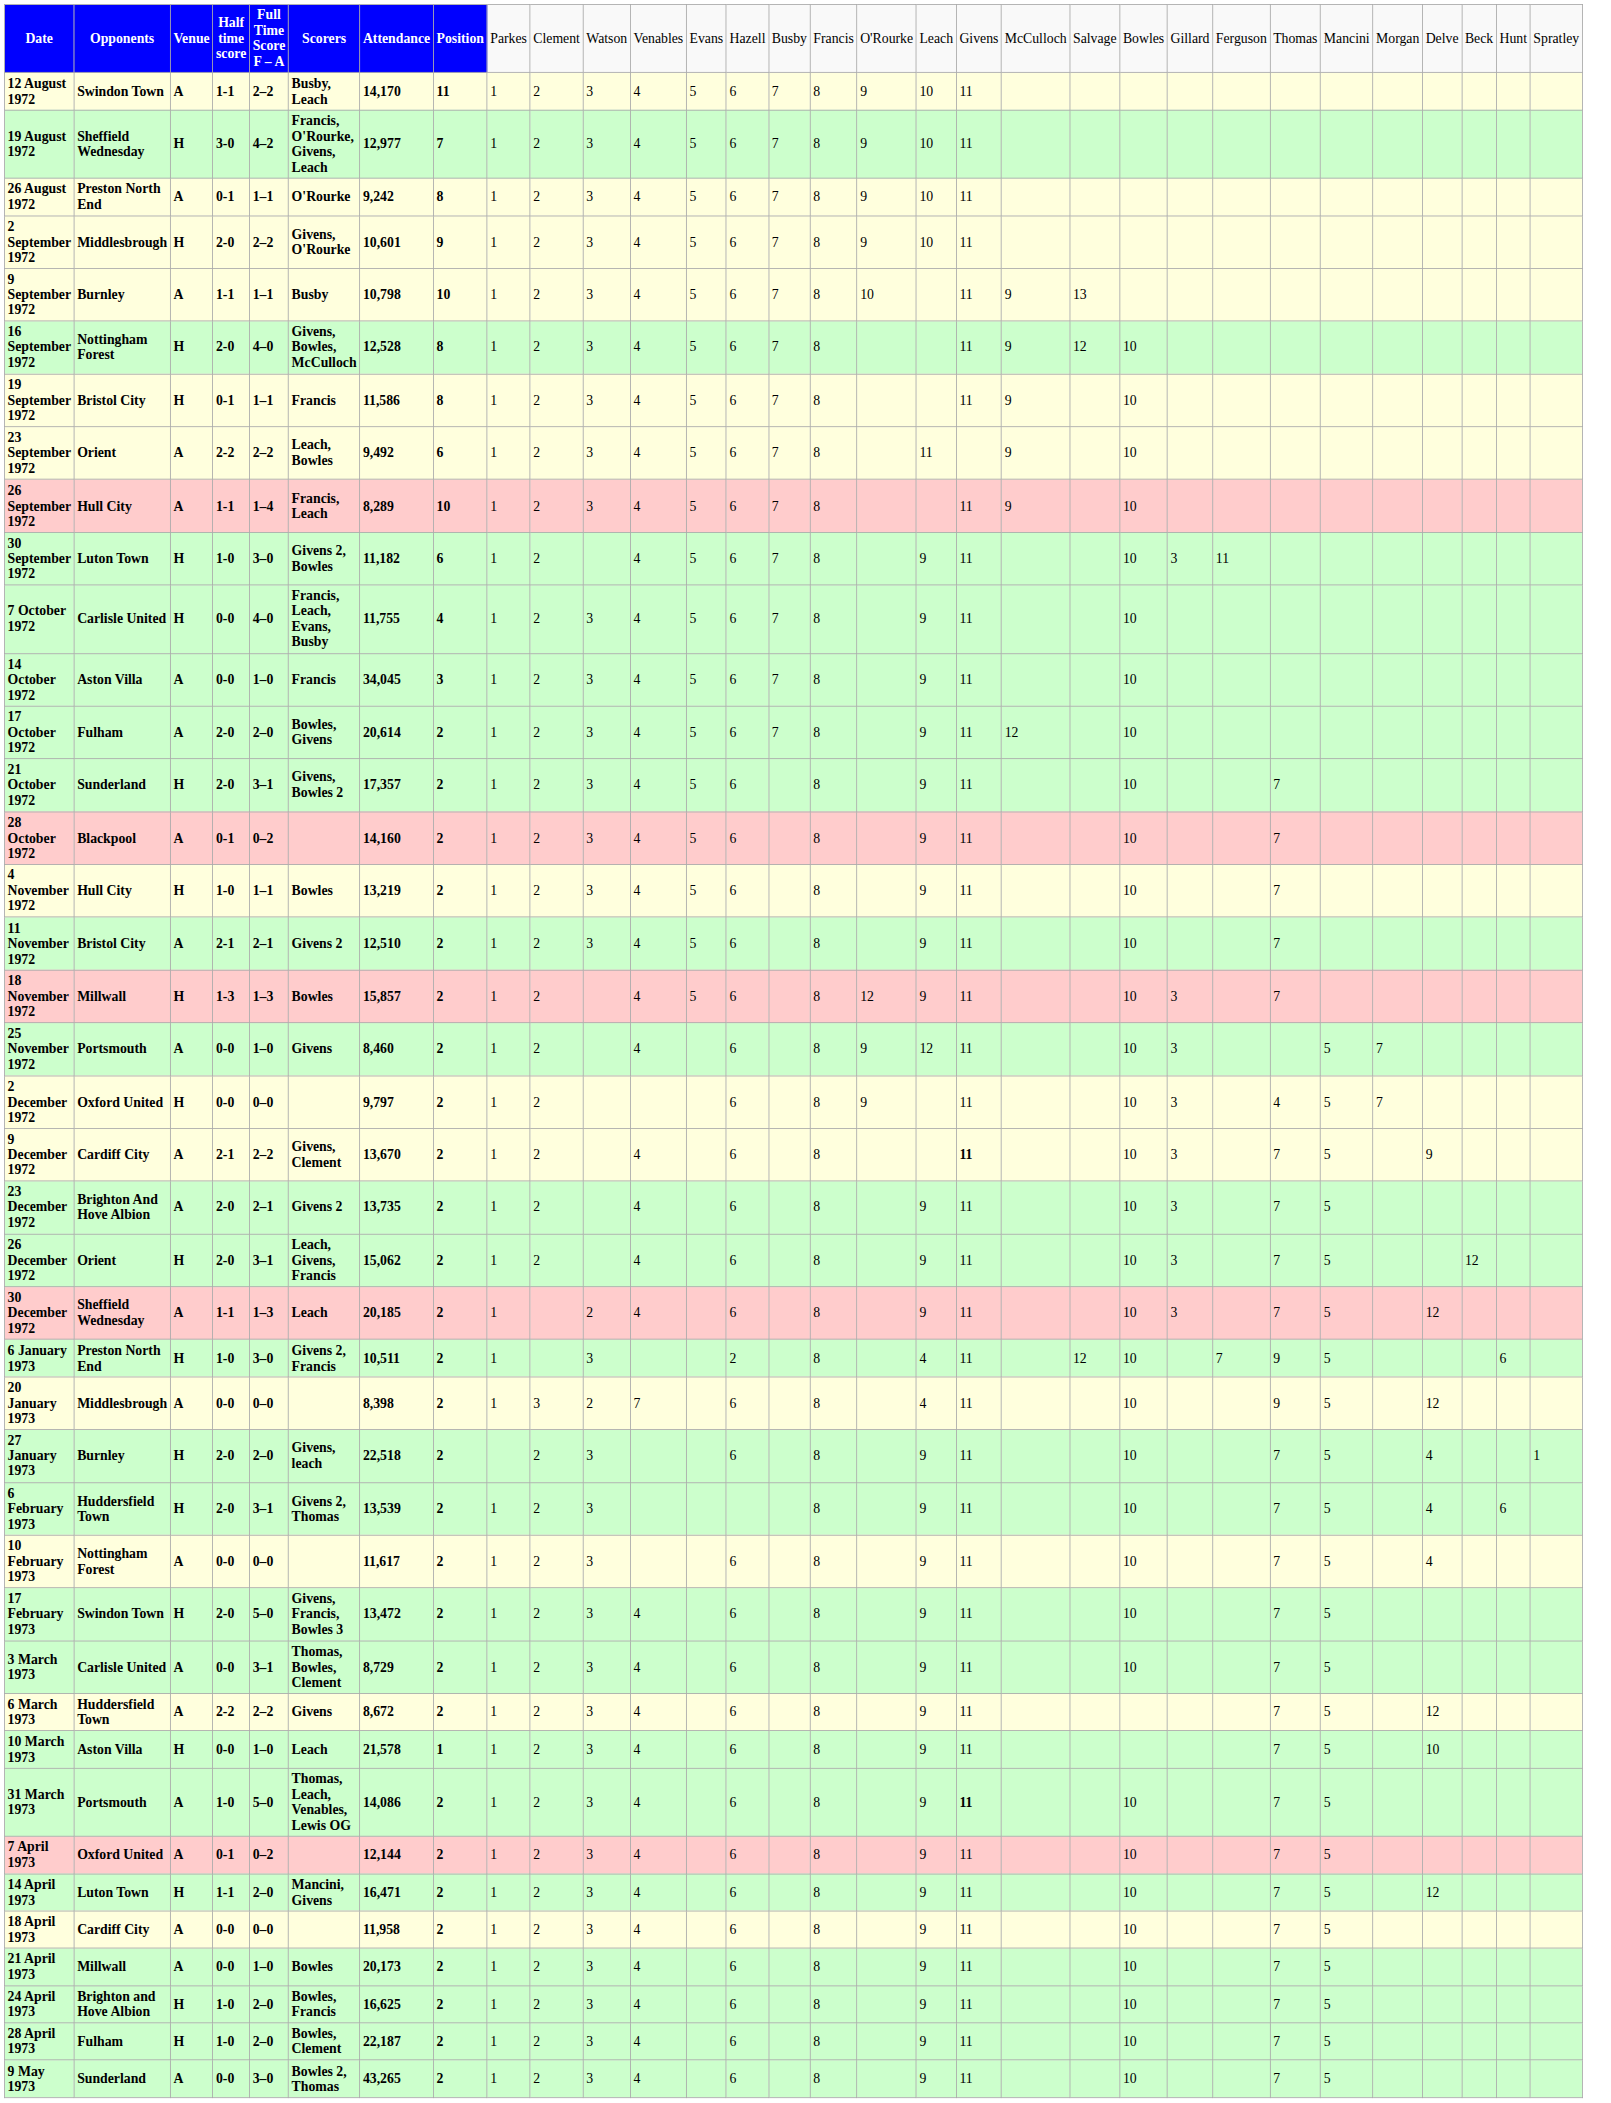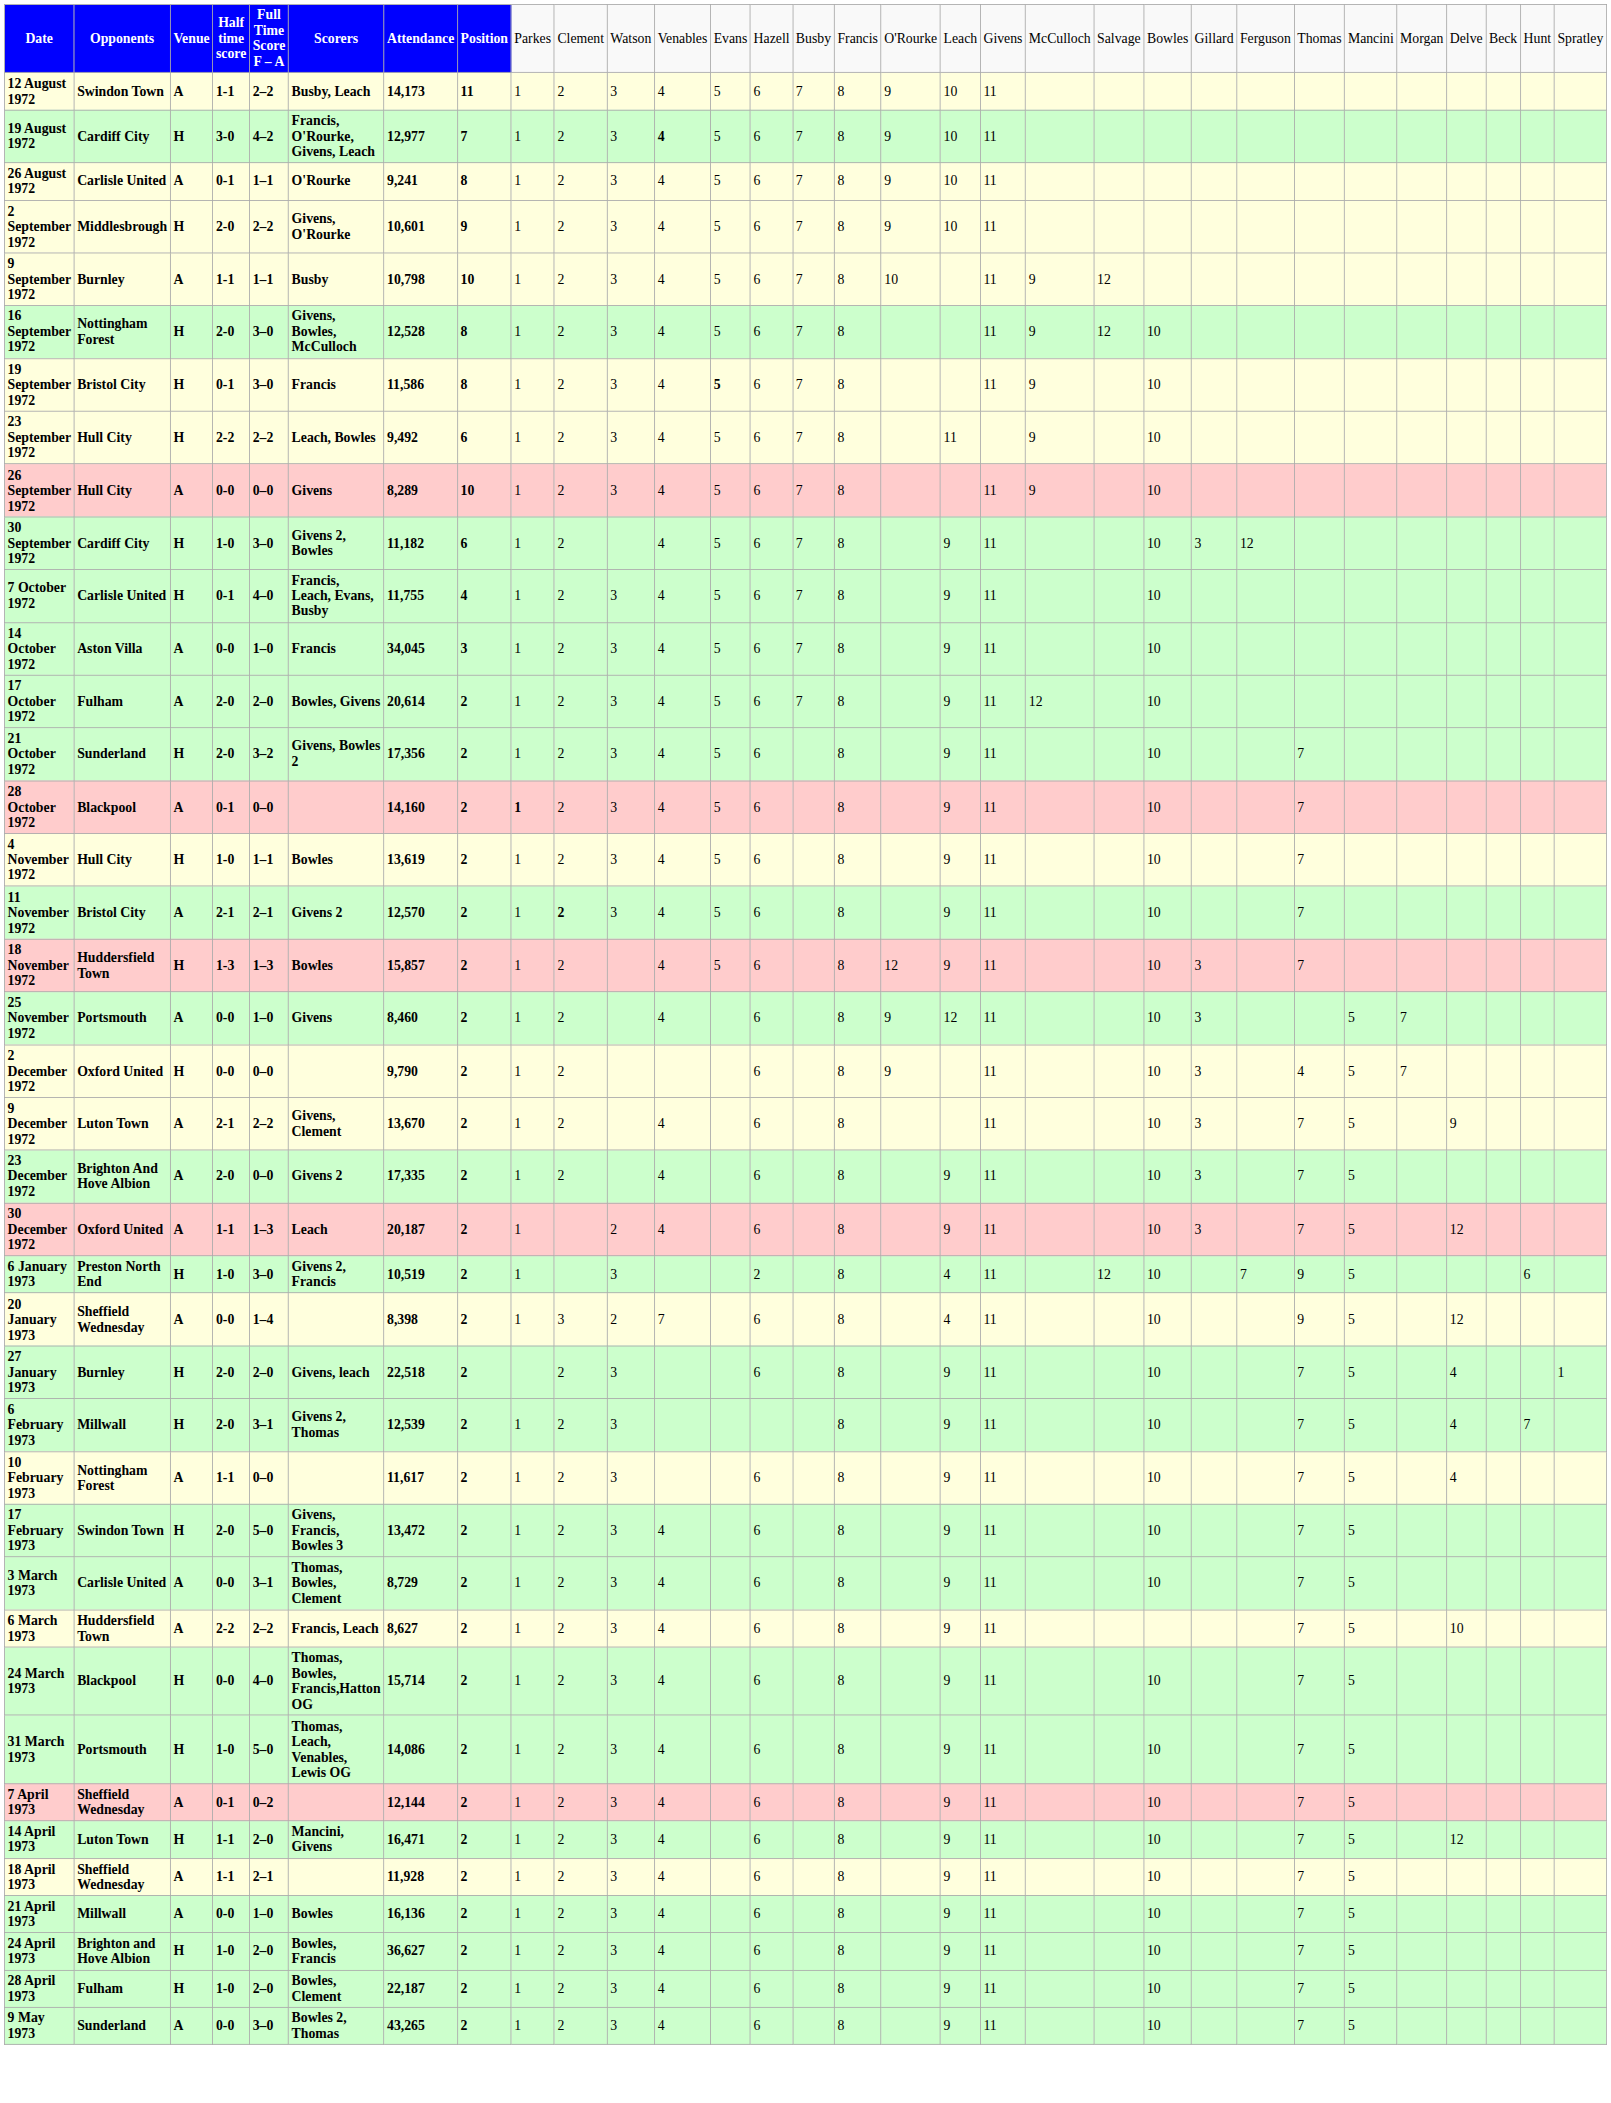12 August 1972 | column 7: 14,170 -> 14,173
19 August 1972 | column 2: Sheffield Wednesday -> Cardiff City
19 August 1972 | column 12: normal -> bold
26 August 1972 | column 2: Preston North End -> Carlisle United
26 August 1972 | column 7: 9,242 -> 9,241
9 September 1972 | column 21: 13 -> 12
16 September 1972 | column 5: 4–0 -> 3–0
19 September 1972 | column 5: 1–1 -> 3–0
19 September 1972 | column 13: normal -> bold
23 September 1972 | column 2: Orient -> Hull City
23 September 1972 | column 3: A -> H
26 September 1972 | column 4: 1-1 -> 0-0
26 September 1972 | column 5: 1–4 -> 0–0
26 September 1972 | column 6: Francis, Leach -> Givens
30 September 1972 | column 2: Luton Town -> Cardiff City
30 September 1972 | column 24: 11 -> 12
7 October 1972 | column 4: 0-0 -> 0-1
21 October 1972 | column 5: 3–1 -> 3–2
21 October 1972 | column 7: 17,357 -> 17,356
28 October 1972 | column 5: 0–2 -> 0–0
28 October 1972 | column 9: normal -> bold
4 November 1972 | column 7: 13,219 -> 13,619
11 November 1972 | column 7: 12,510 -> 12,570
11 November 1972 | column 10: normal -> bold
18 November 1972 | column 2: Millwall -> Huddersfield Town
2 December 1972 | column 7: 9,797 -> 9,790
9 December 1972 | column 2: Cardiff City -> Luton Town
9 December 1972 | column 19: bold -> normal
23 December 1972 | column 5: 2–1 -> 0–0
23 December 1972 | column 7: 13,735 -> 17,335
- row: 26 December 1972 | Orient | H | 2-0 | 3–1 | Leach, Givens, Francis | 15,062 | 2 | 1 | 2 | 4 | 6 | 8 | 9 | 11 | 10 | 3 | 7 | 5 | 12
30 December 1972 | column 2: Sheffield Wednesday -> Oxford United
30 December 1972 | column 7: 20,185 -> 20,187
6 January 1973 | column 7: 10,511 -> 10,519
20 January 1973 | column 2: Middlesbrough -> Sheffield Wednesday
20 January 1973 | column 5: 0–0 -> 1–4
6 February 1973 | column 2: Huddersfield Town -> Millwall
6 February 1973 | column 7: 13,539 -> 12,539
6 February 1973 | column 30: 6 -> 7
10 February 1973 | column 4: 0-0 -> 1-1
6 March 1973 | column 6: Givens -> Francis, Leach
6 March 1973 | column 7: 8,672 -> 8,627
6 March 1973 | column 28: 12 -> 10
- row: 10 March 1973 | Aston Villa | H | 0-0 | 1–0 | Leach | 21,578 | 1 | 1 | 2 | 3 | 4 | 6 | 8 | 9 | 11 | 7 | 5 | 10
+ row: 24 March 1973 | Blackpool | H | 0-0 | 4–0 | Thomas, Bowles, Francis,Hatton OG | 15,714 | 2 | 1 | 2 | 3 | 4 | 6 | 8 | 9 | 11 | 10 | 7 | 5
31 March 1973 | column 3: A -> H
31 March 1973 | column 19: bold -> normal
7 April 1973 | column 2: Oxford United -> Sheffield Wednesday
18 April 1973 | column 2: Cardiff City -> Sheffield Wednesday
18 April 1973 | column 4: 0-0 -> 1-1
18 April 1973 | column 5: 0–0 -> 2–1
18 April 1973 | column 7: 11,958 -> 11,928
21 April 1973 | column 7: 20,173 -> 16,136
24 April 1973 | column 7: 16,625 -> 36,627
